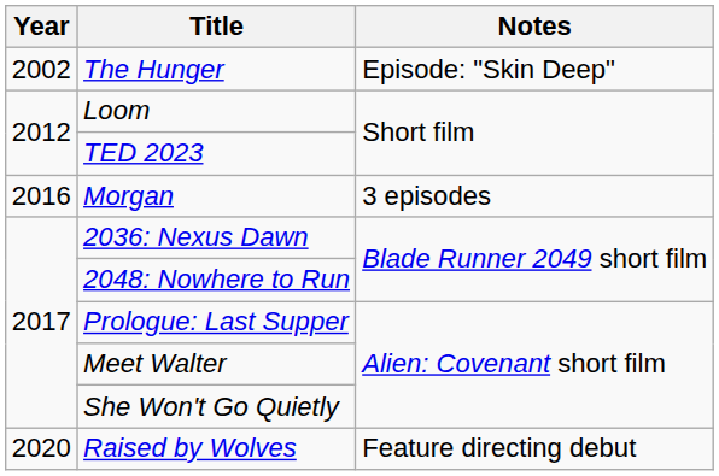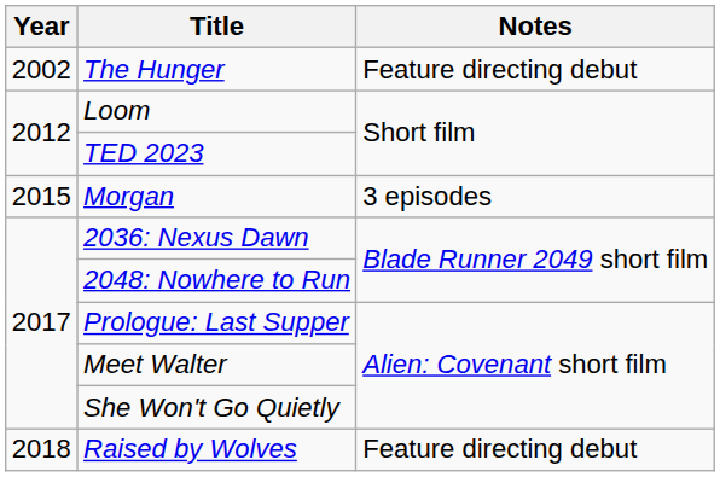The Hunger | Notes: Episode: "Skin Deep" -> Feature directing debut
Morgan | Year: 2016 -> 2015
Raised by Wolves | Year: 2020 -> 2018
